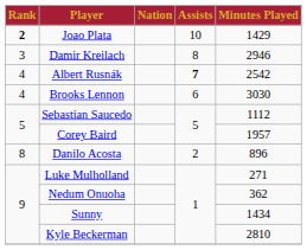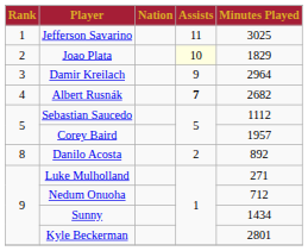+ row: 1 | Jefferson Savarino | 11 | 3025
Joao Plata | Rank: bold -> normal
Joao Plata | Assists: no background -> lightyellow background
Joao Plata | Minutes Played: 1429 -> 1829
Damir Kreilach | Assists: 8 -> 9
Damir Kreilach | Minutes Played: 2946 -> 2964
Albert Rusnák | Minutes Played: 2542 -> 2682
- row: 4 | Brooks Lennon | 6 | 3030
Danilo Acosta | Minutes Played: 896 -> 892
Nedum Onuoha | Minutes Played: 362 -> 712
Kyle Beckerman | Minutes Played: 2810 -> 2801
